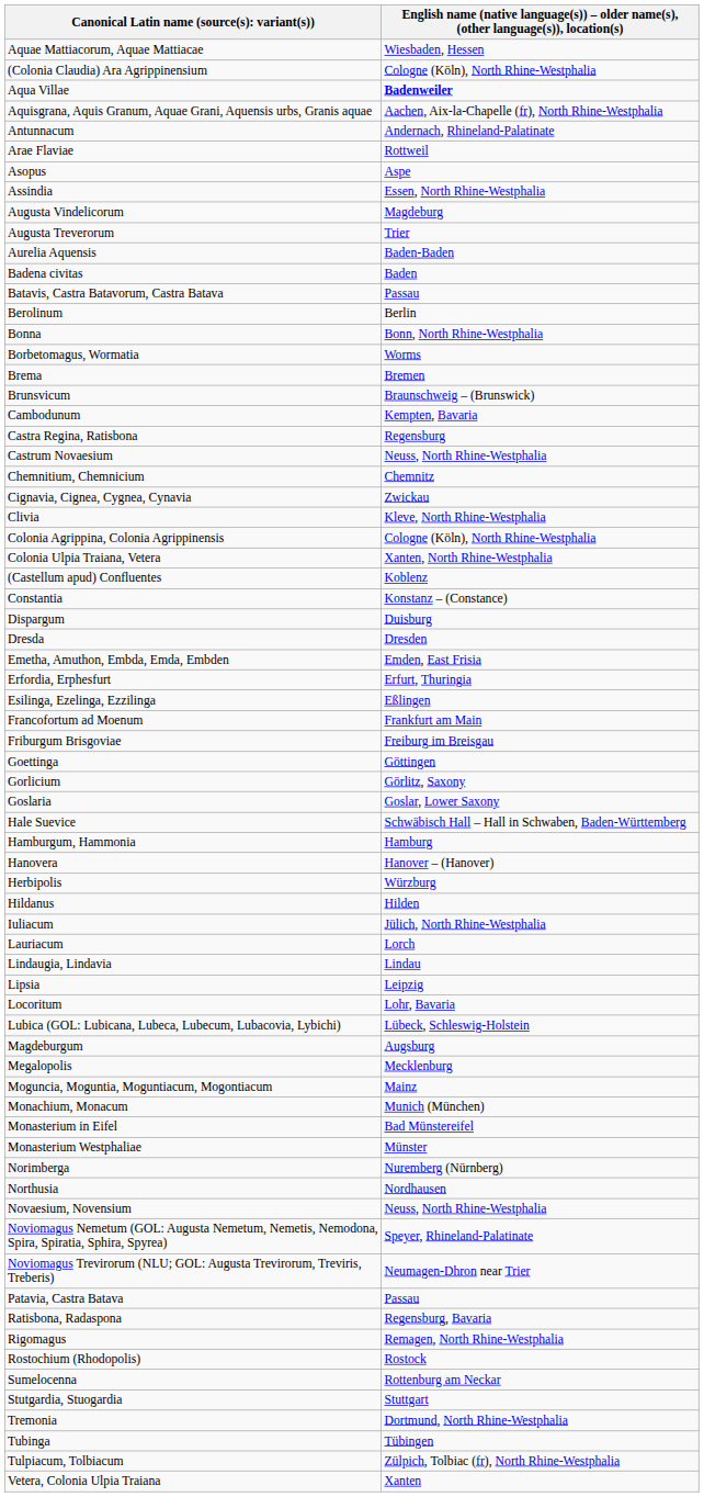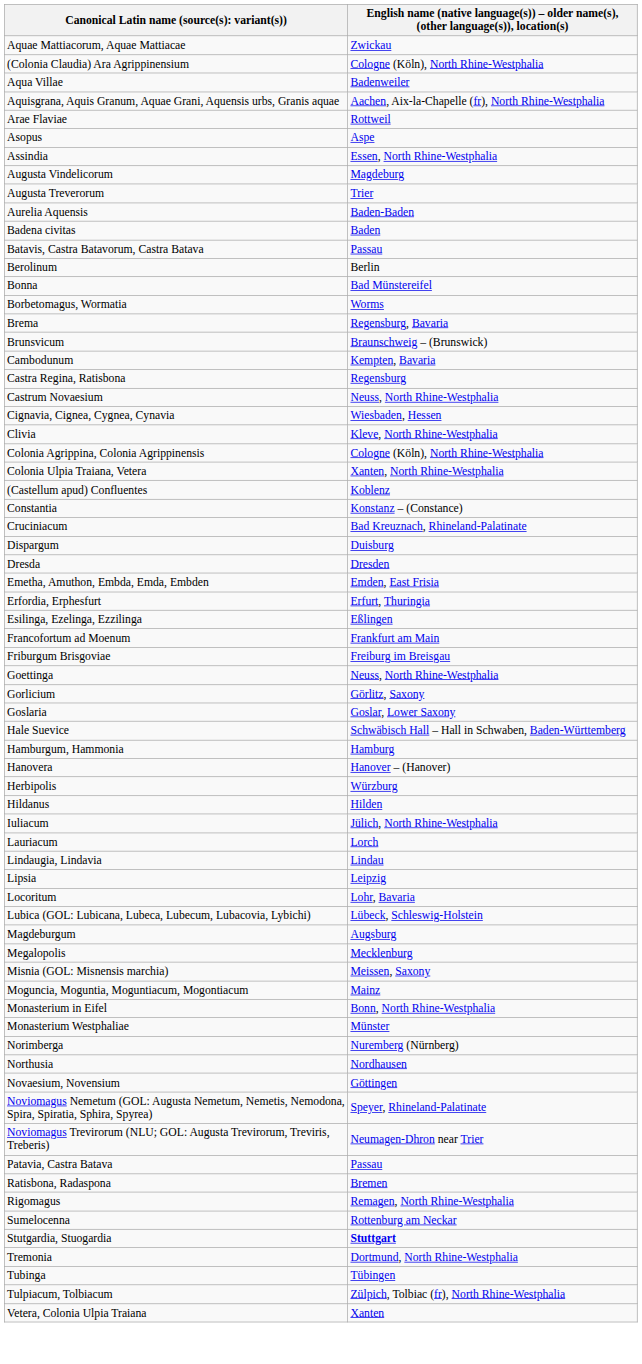Aquae Mattiacorum, Aquae Mattiacae | column 2: Wiesbaden, Hessen -> Zwickau
Aqua Villae | column 2: bold -> normal
- row: Antunnacum | Andernach, Rhineland-Palatinate
Bonna | column 2: Bonn, North Rhine-Westphalia -> Bad Münstereifel
Brema | column 2: Bremen -> Regensburg, Bavaria
- row: Chemnitium, Chemnicium | Chemnitz
Cignavia, Cignea, Cygnea, Cynavia | column 2: Zwickau -> Wiesbaden, Hessen
+ row: Cruciniacum | Bad Kreuznach, Rhineland-Palatinate
Goettinga | column 2: Göttingen -> Neuss, North Rhine-Westphalia
+ row: Misnia (GOL: Misnensis marchia) | Meissen, Saxony
- row: Monachium, Monacum | Munich (München)
Monasterium in Eifel | column 2: Bad Münstereifel -> Bonn, North Rhine-Westphalia
Novaesium, Novensium | column 2: Neuss, North Rhine-Westphalia -> Göttingen
Ratisbona, Radaspona | column 2: Regensburg, Bavaria -> Bremen
- row: Rostochium (Rhodopolis) | Rostock
Stutgardia, Stuogardia | column 2: normal -> bold
